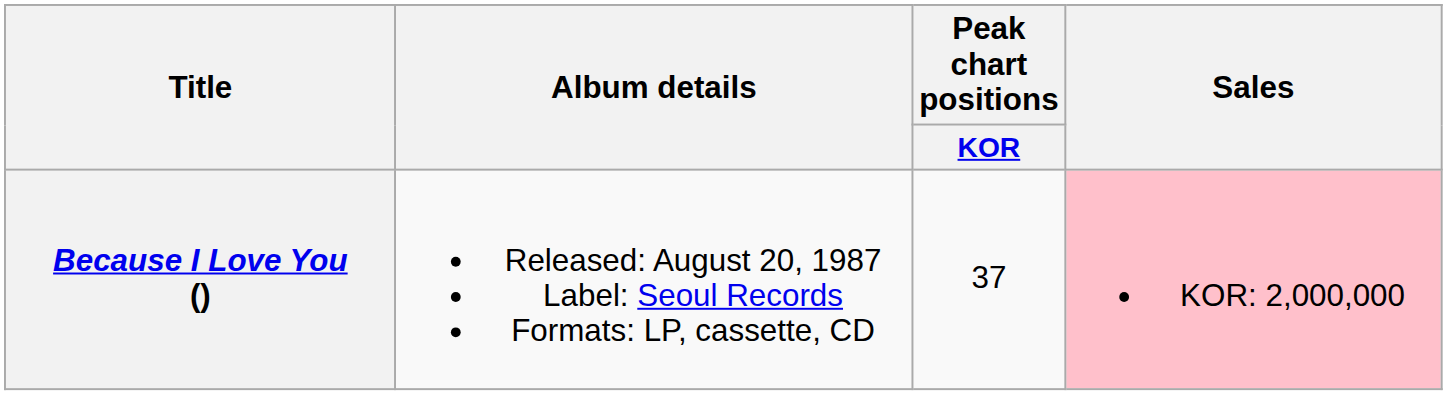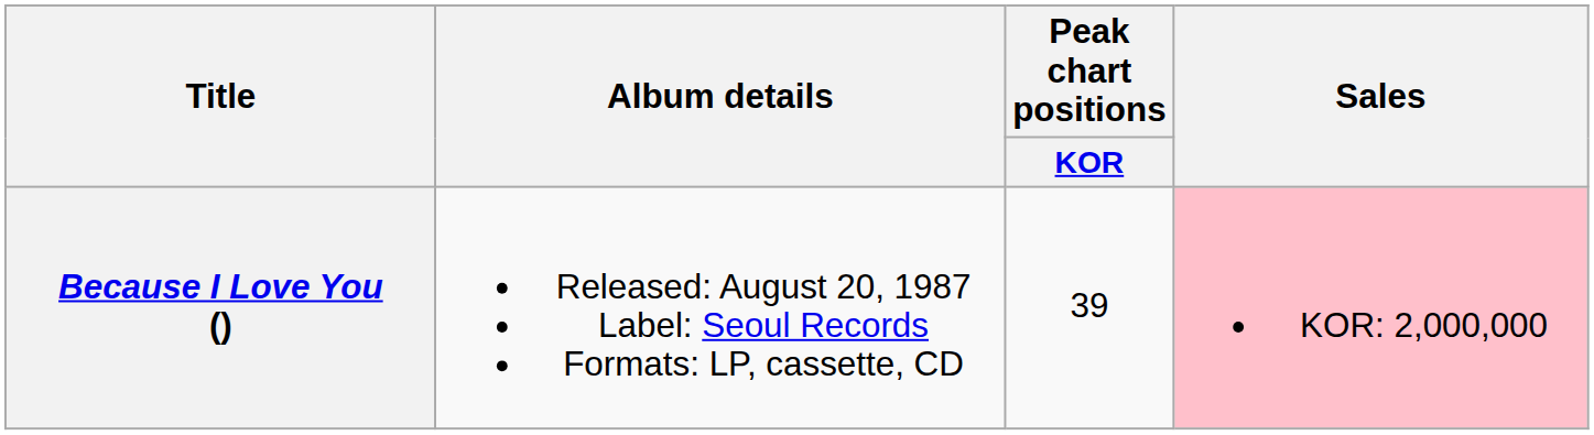Because I Love You () | Peak chart positions / KOR: 37 -> 39
